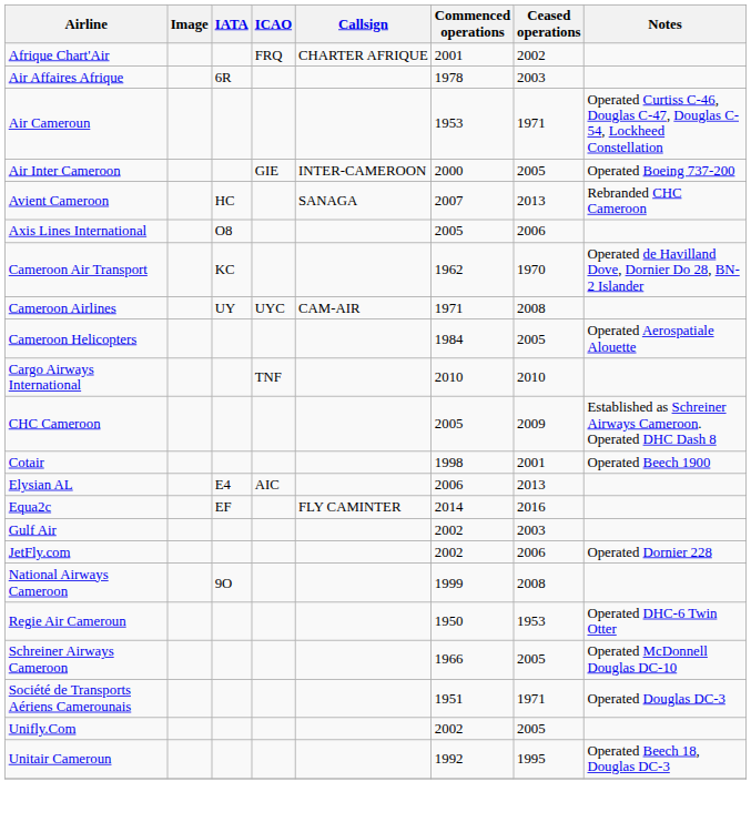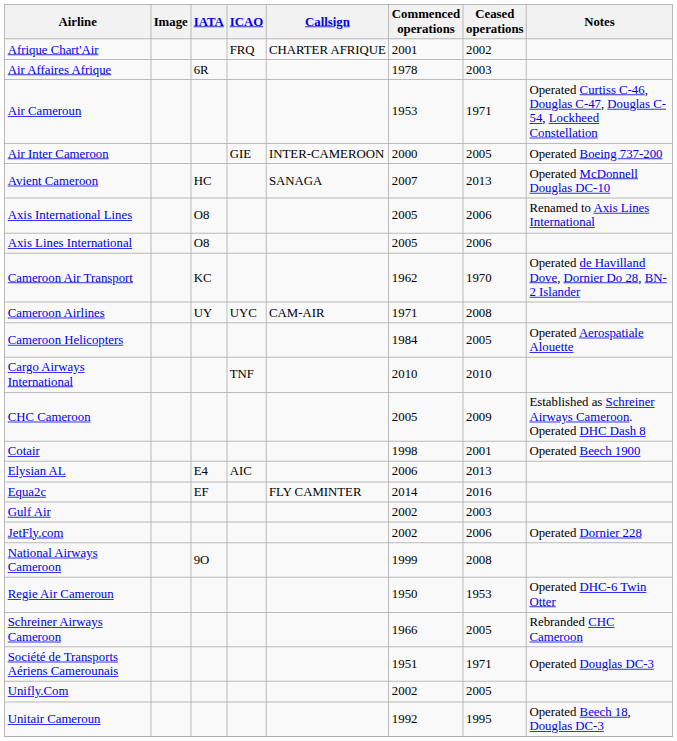Avient Cameroon | Notes: Rebranded CHC Cameroon -> Operated McDonnell Douglas DC-10
+ row: Axis International Lines | O8 | 2005 | 2006 | Renamed to Axis Lines International
Schreiner Airways Cameroon | Notes: Operated McDonnell Douglas DC-10 -> Rebranded CHC Cameroon
